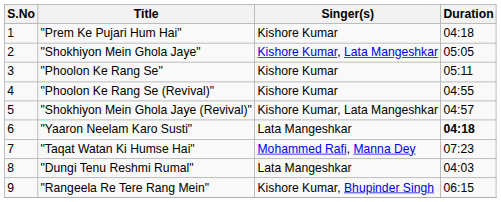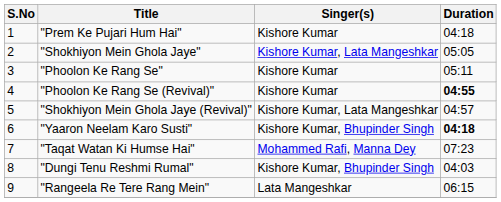"Phoolon Ke Rang Se (Revival)" | Duration: normal -> bold
"Yaaron Neelam Karo Susti" | Singer(s): Lata Mangeshkar -> Kishore Kumar, Bhupinder Singh
"Dungi Tenu Reshmi Rumal" | Singer(s): Lata Mangeshkar -> Kishore Kumar, Bhupinder Singh
"Rangeela Re Tere Rang Mein" | Singer(s): Kishore Kumar, Bhupinder Singh -> Lata Mangeshkar
